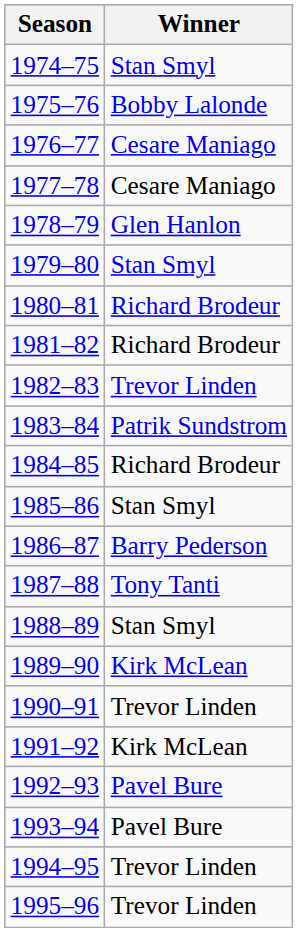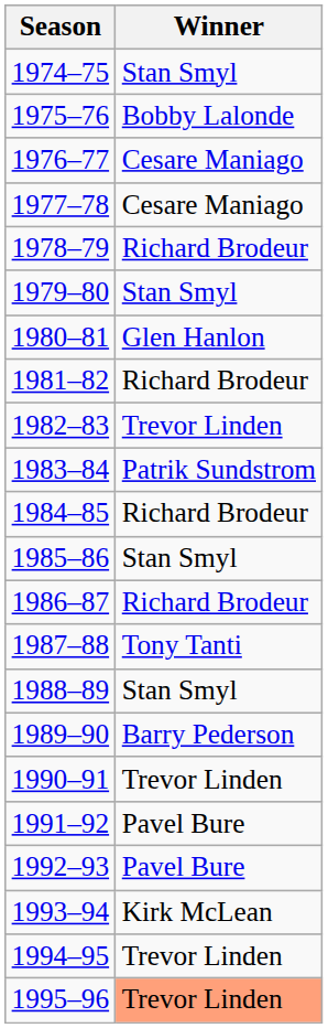1978–79 | Winner: Glen Hanlon -> Richard Brodeur
1980–81 | Winner: Richard Brodeur -> Glen Hanlon
1986–87 | Winner: Barry Pederson -> Richard Brodeur
1989–90 | Winner: Kirk McLean -> Barry Pederson
1991–92 | Winner: Kirk McLean -> Pavel Bure
1993–94 | Winner: Pavel Bure -> Kirk McLean
1995–96 | Winner: no background -> lightsalmon background
